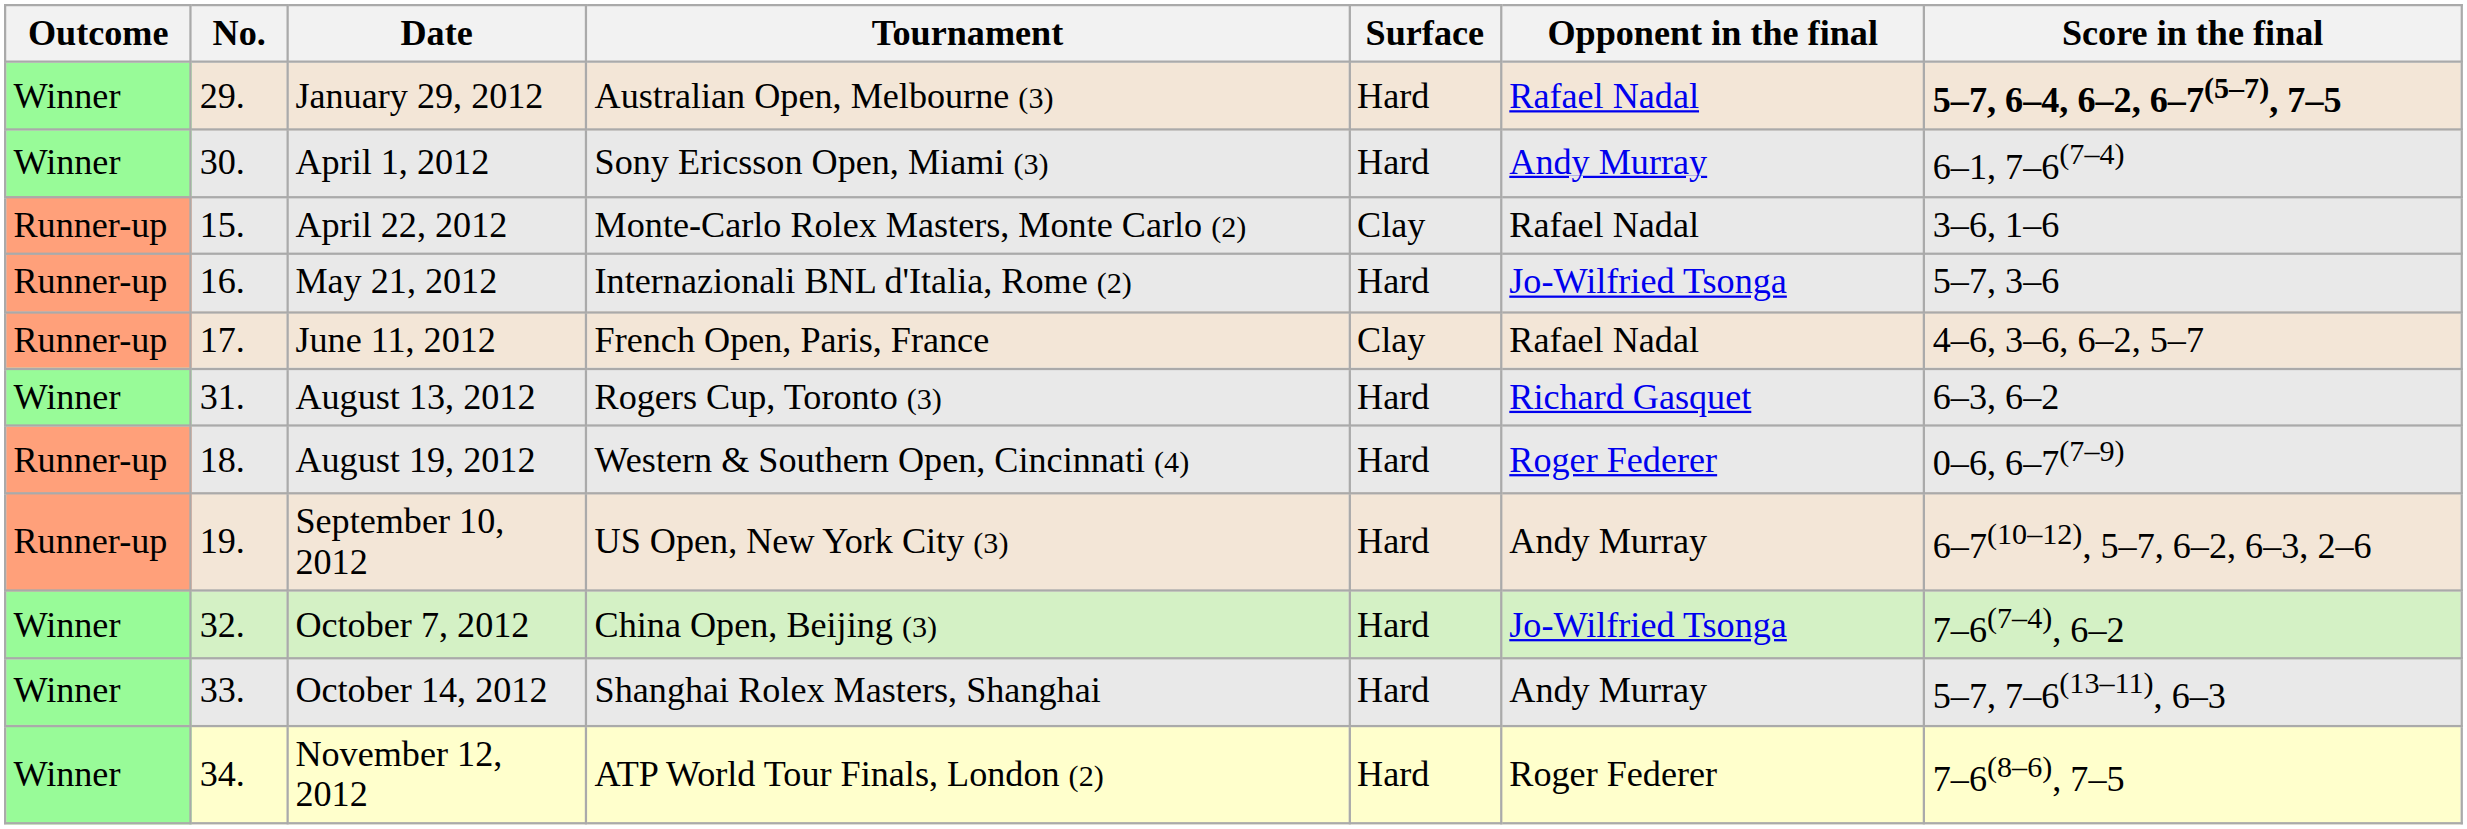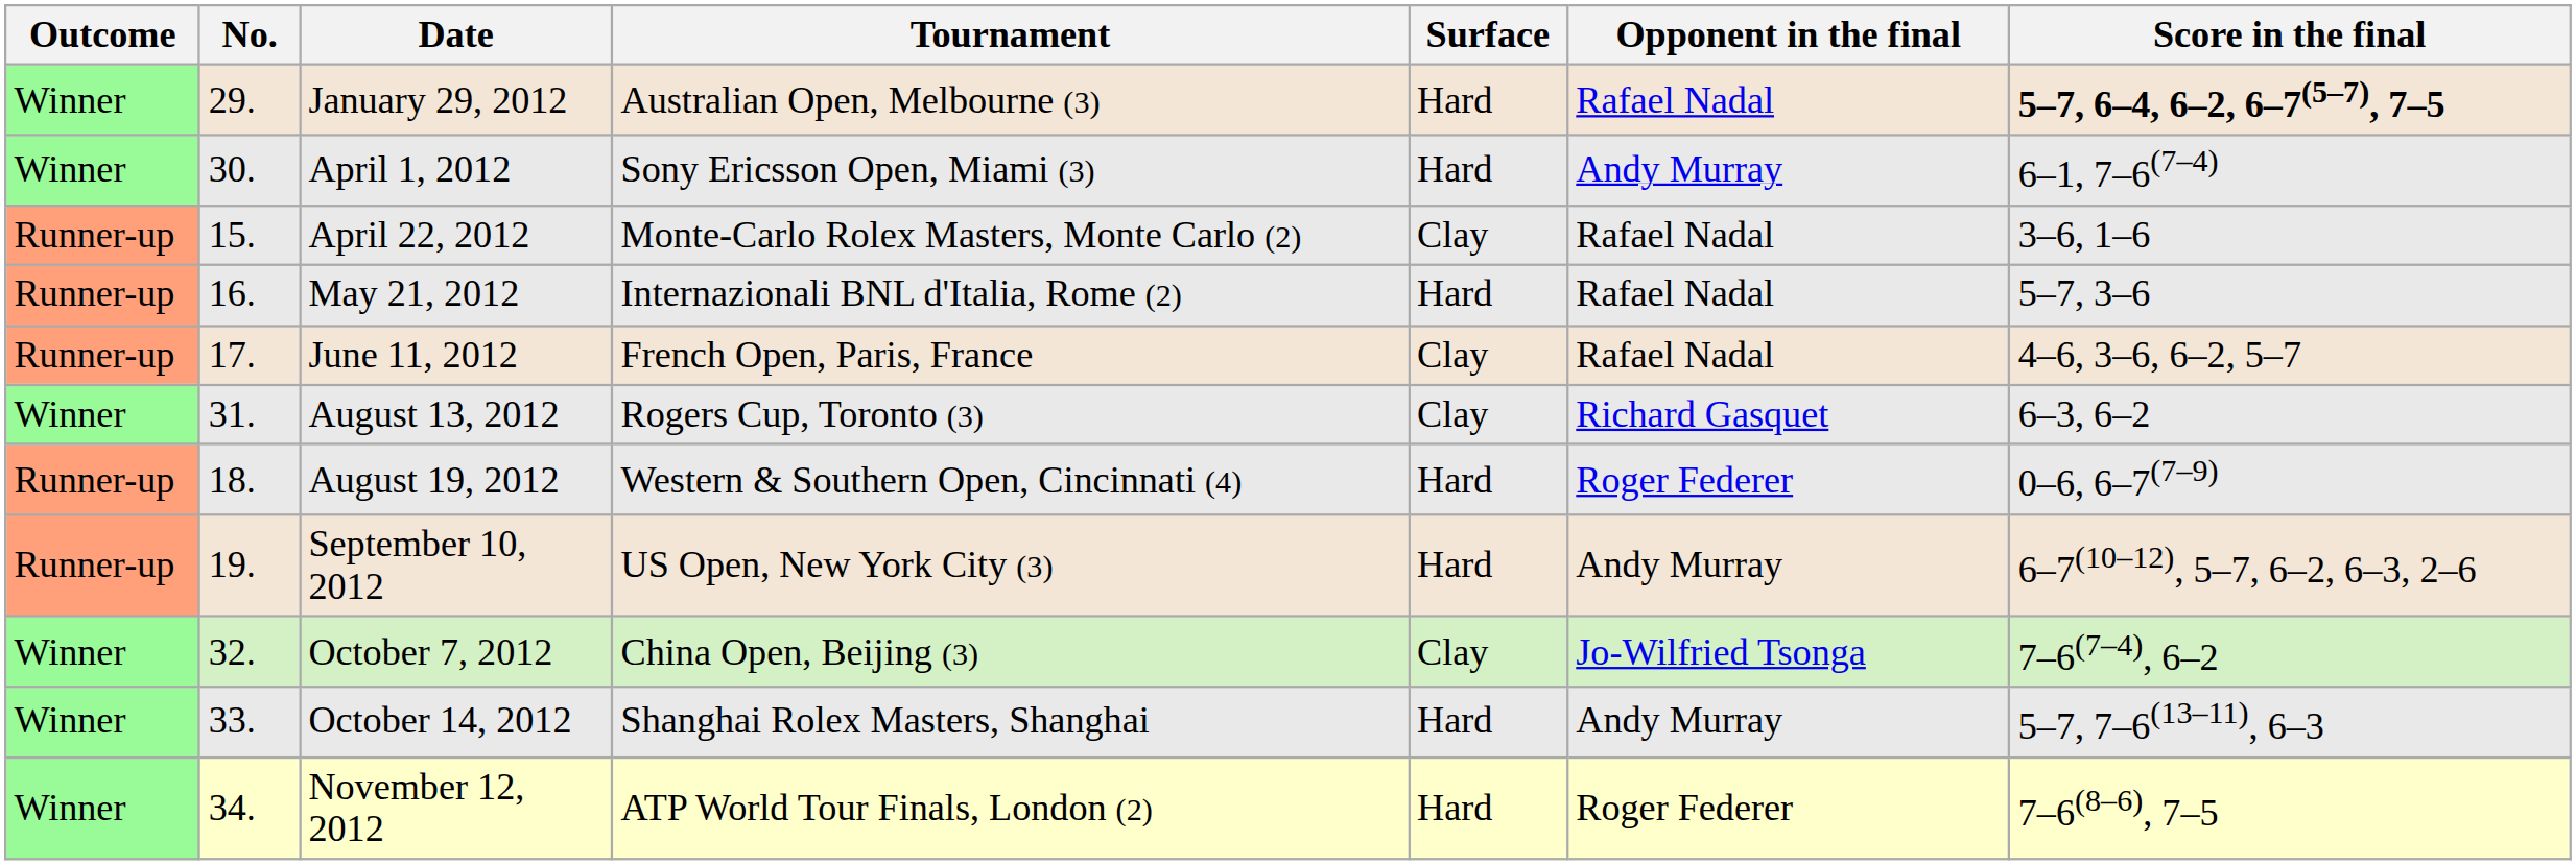May 21, 2012 | Opponent in the final: Jo-Wilfried Tsonga -> Rafael Nadal
August 13, 2012 | Surface: Hard -> Clay
October 7, 2012 | Surface: Hard -> Clay
